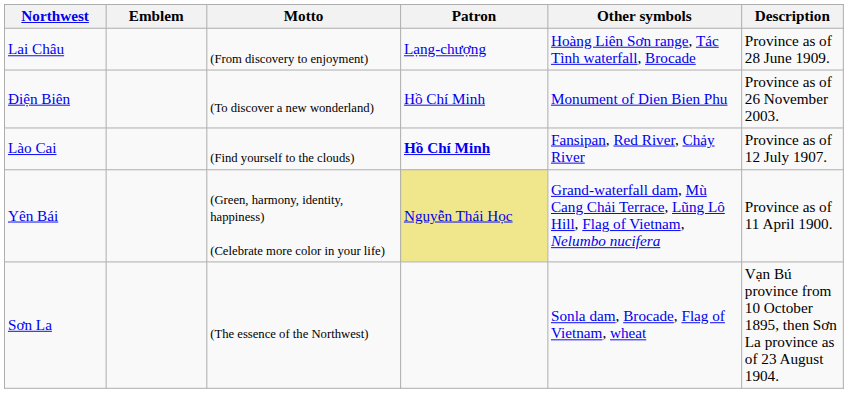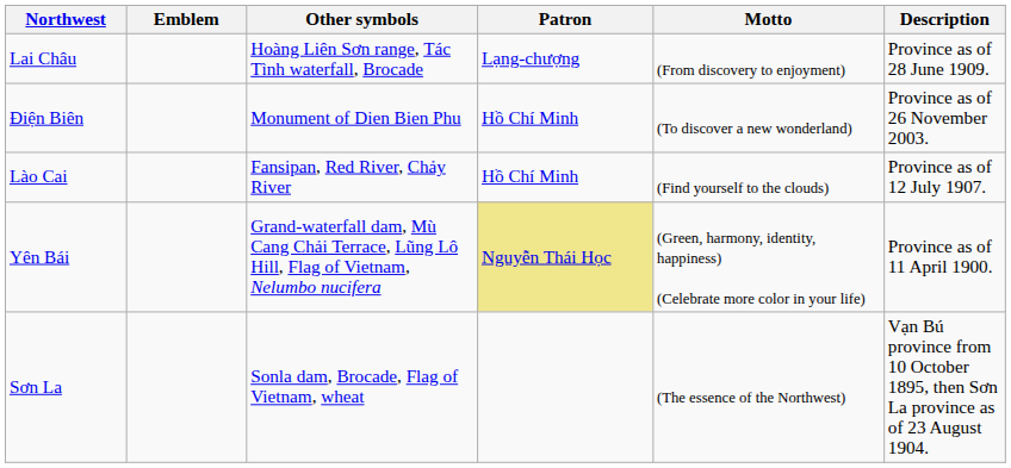columns swapped: Motto <-> Other symbols
Lào Cai | Patron: bold -> normal
